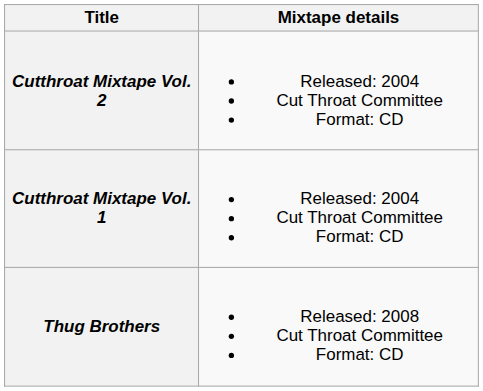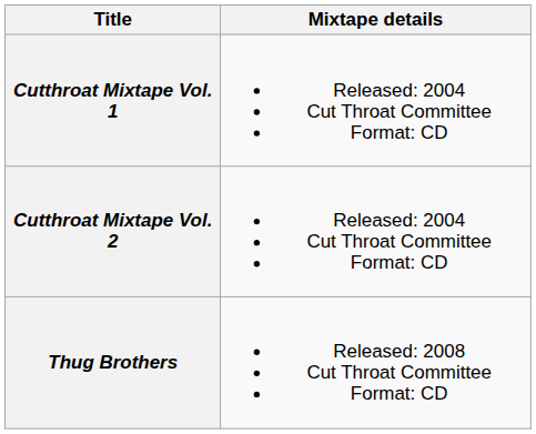rows swapped: Cutthroat Mixtape Vol. 1 <-> Cutthroat Mixtape Vol. 2
